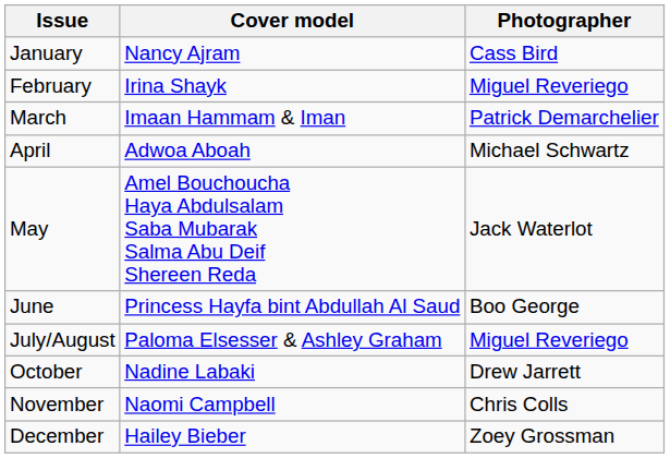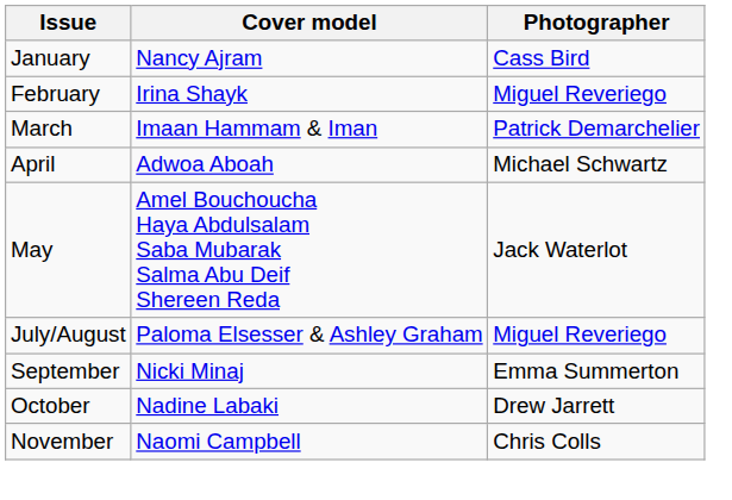- row: June | Princess Hayfa bint Abdullah Al Saud | Boo George
+ row: September | Nicki Minaj | Emma Summerton
- row: December | Hailey Bieber | Zoey Grossman
